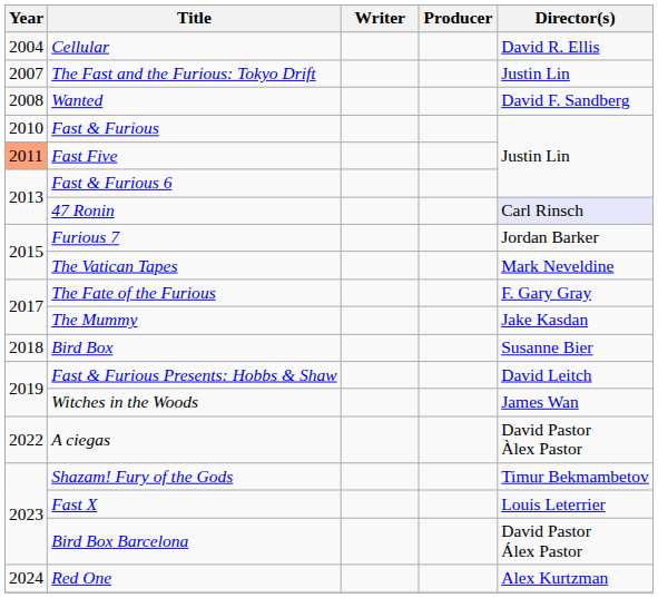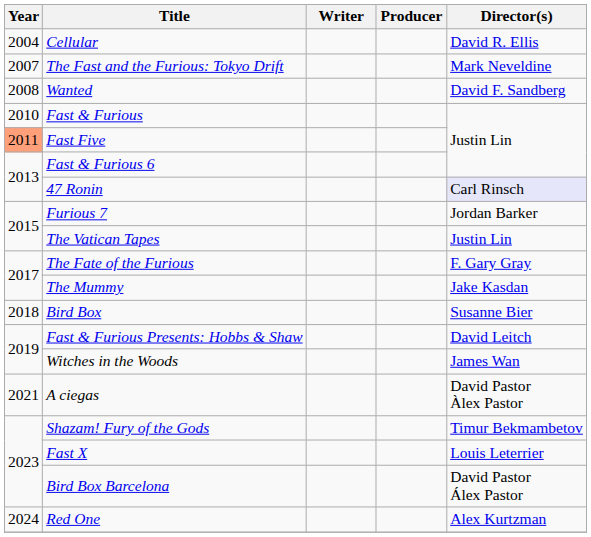The Fast and the Furious: Tokyo Drift | Director(s): Justin Lin -> Mark Neveldine
The Vatican Tapes | Director(s): Mark Neveldine -> Justin Lin
A ciegas | Year: 2022 -> 2021
